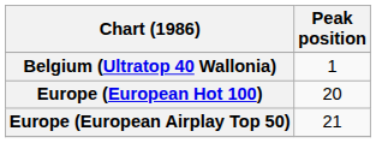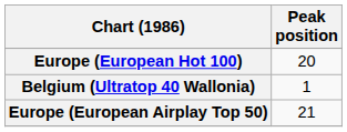rows swapped: Belgium (Ultratop 40 Wallonia) <-> Europe (European Hot 100)
